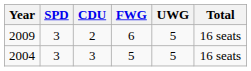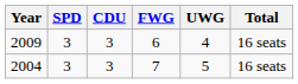2009 | CDU: 2 -> 3
2009 | UWG: 5 -> 4
2004 | FWG: 5 -> 7
